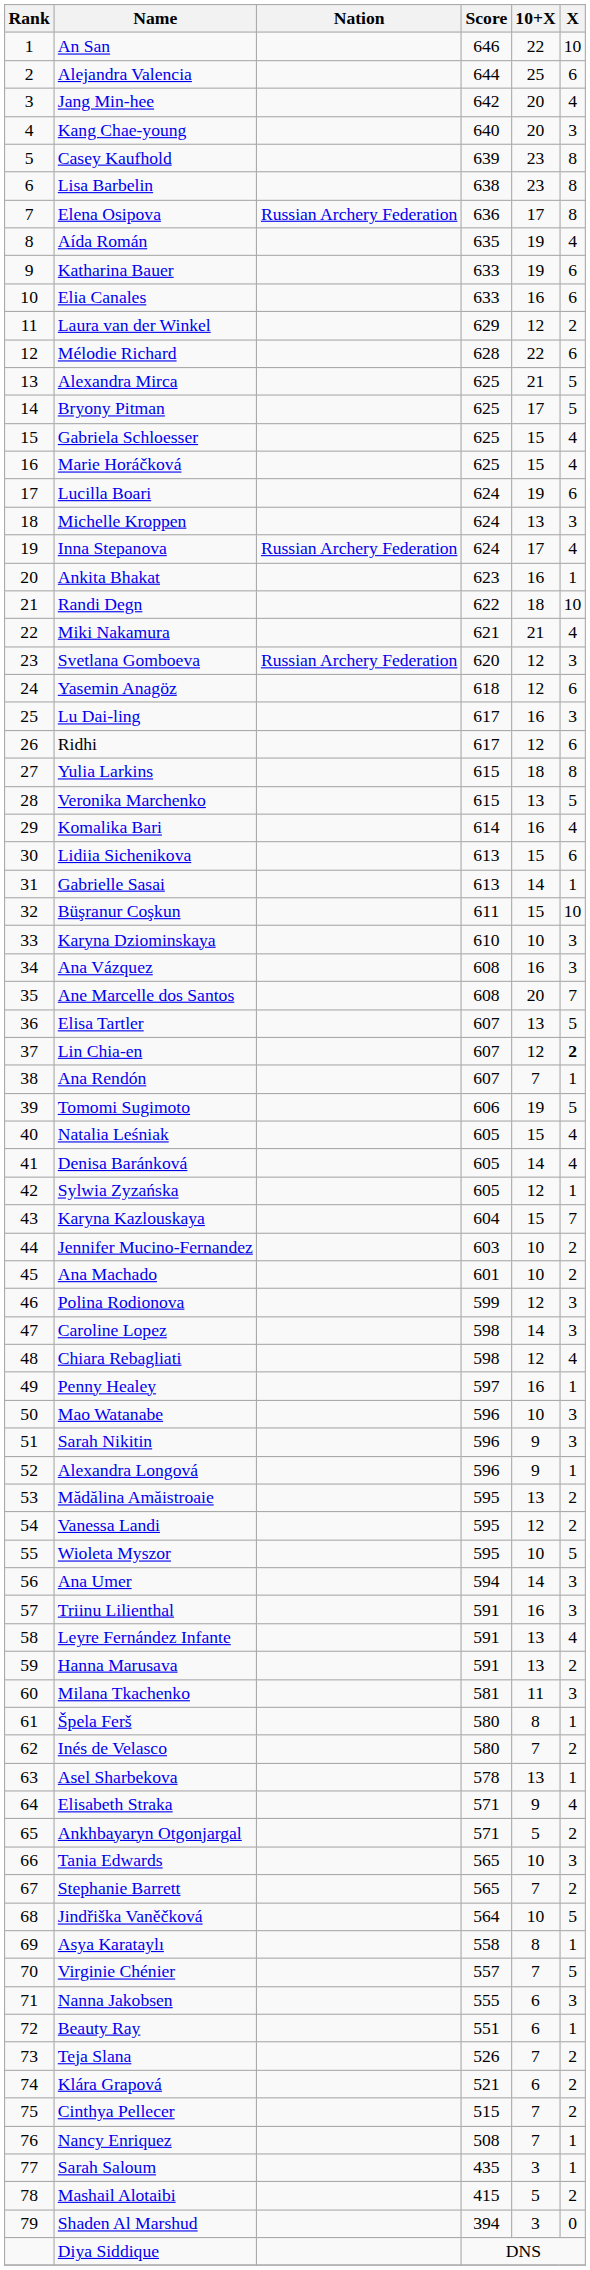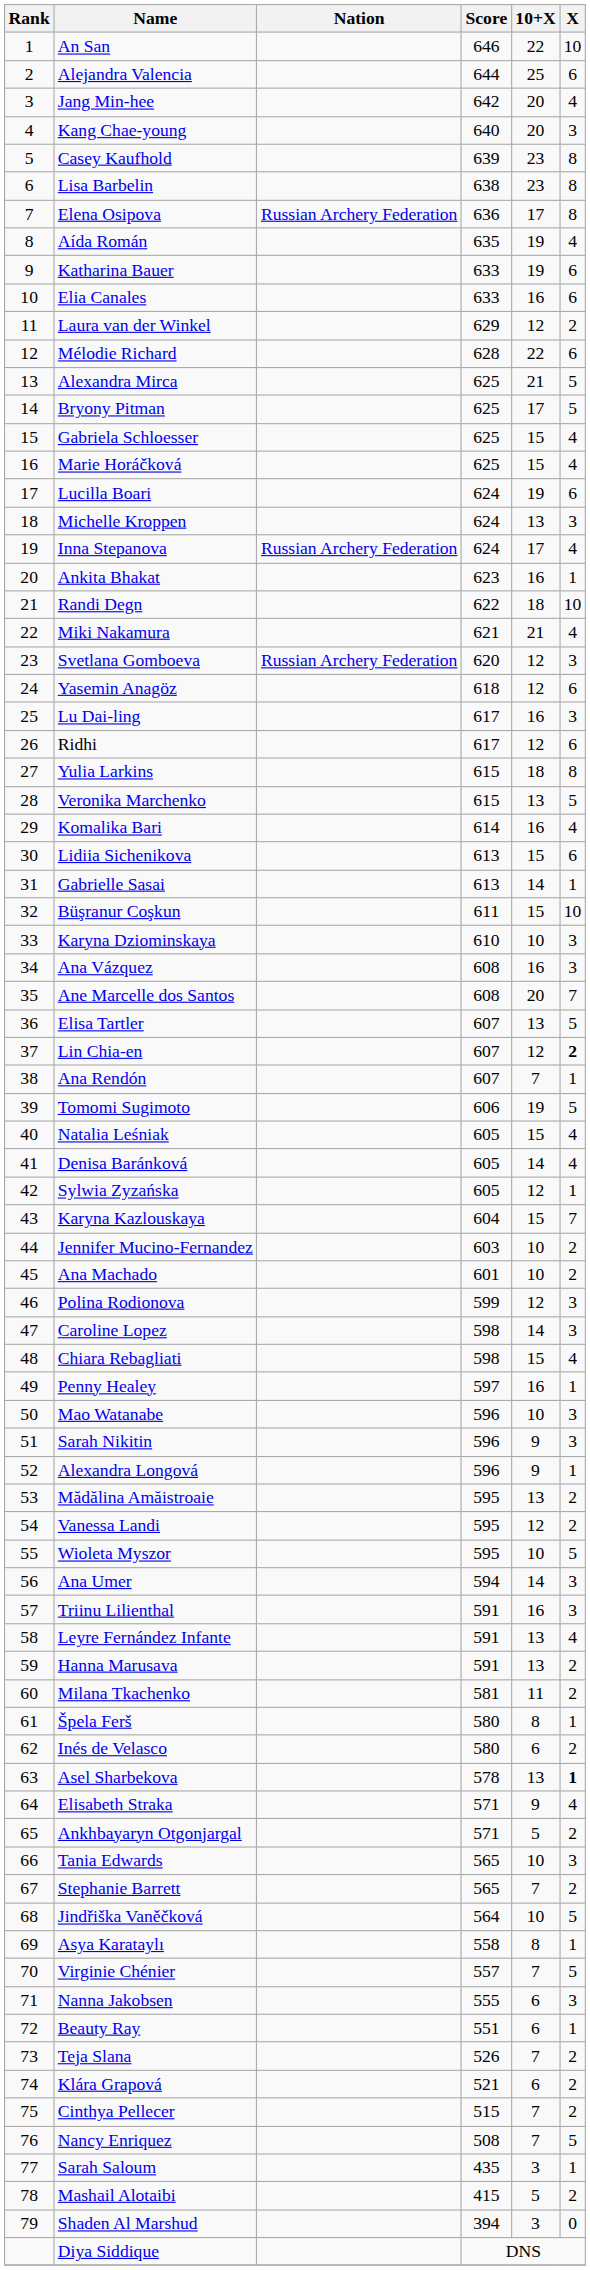Chiara Rebagliati | 10+X: 12 -> 15
Milana Tkachenko | X: 3 -> 2
Inés de Velasco | 10+X: 7 -> 6
Asel Sharbekova | X: normal -> bold
Nancy Enriquez | X: 1 -> 5
